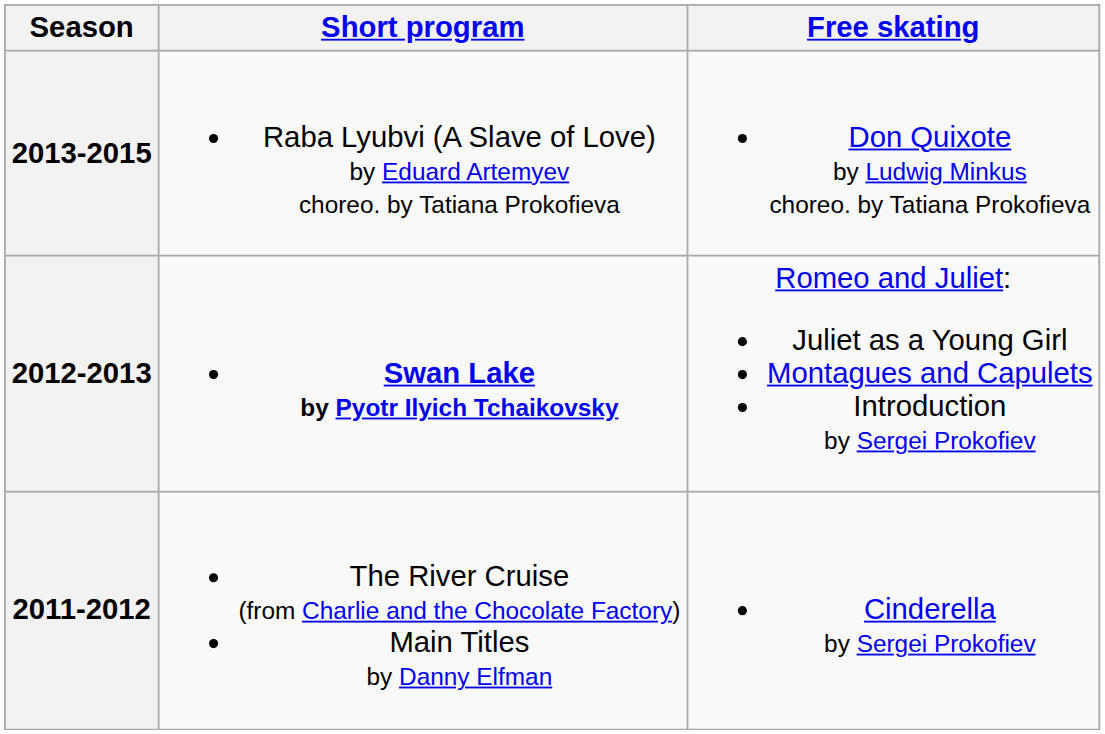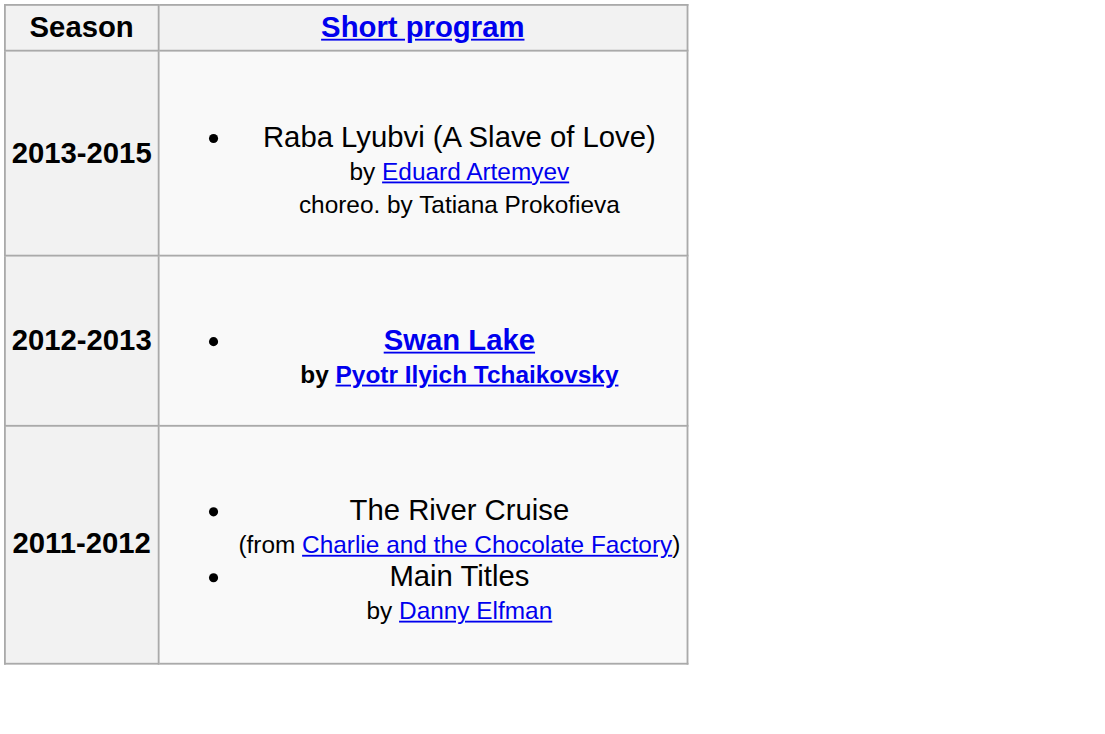- column: Free skating | Don Quixote by Ludwig Minkus choreo. by Tatiana Prokofieva | Romeo and Juliet: Juliet as a Young Girl Montagues and Capulets Introduction by Sergei Prokofiev | Cinderella by Sergei Prokofiev
